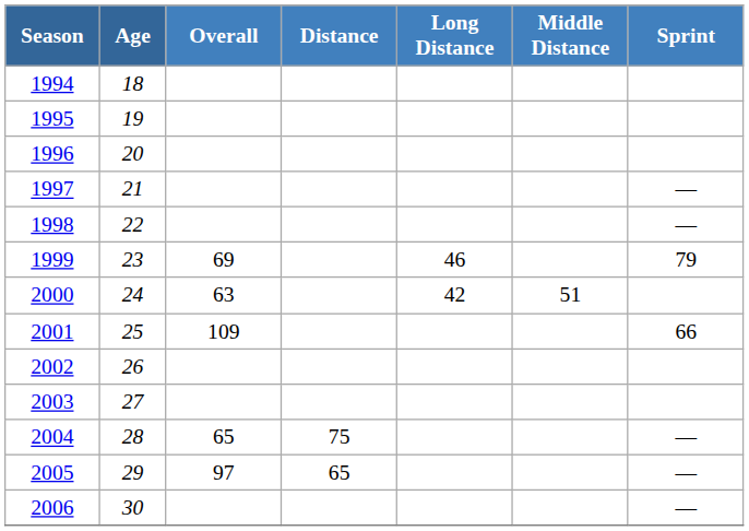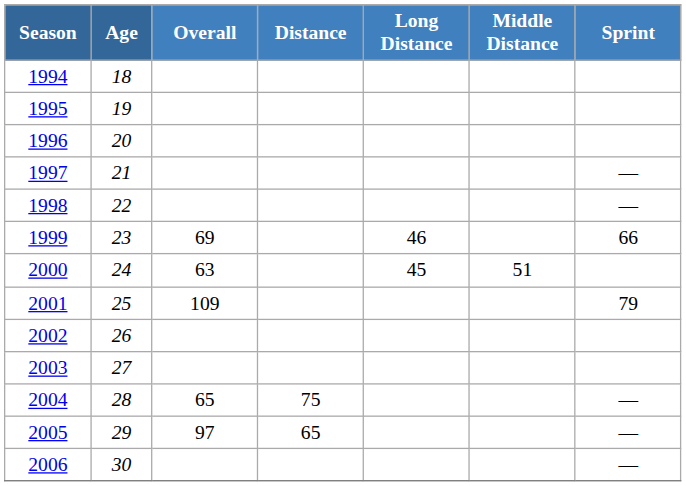1999 | Sprint: 79 -> 66
2000 | Long Distance: 42 -> 45
2001 | Sprint: 66 -> 79
